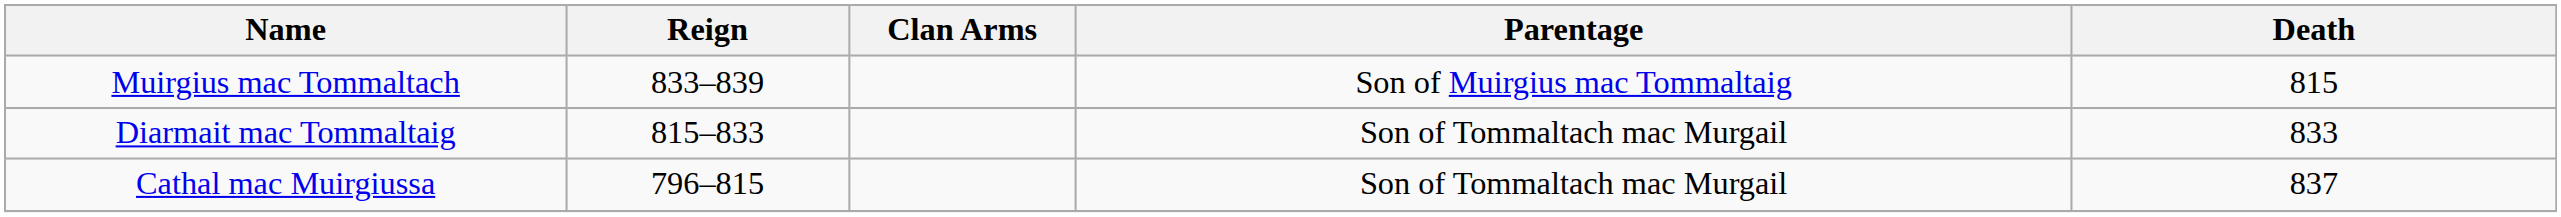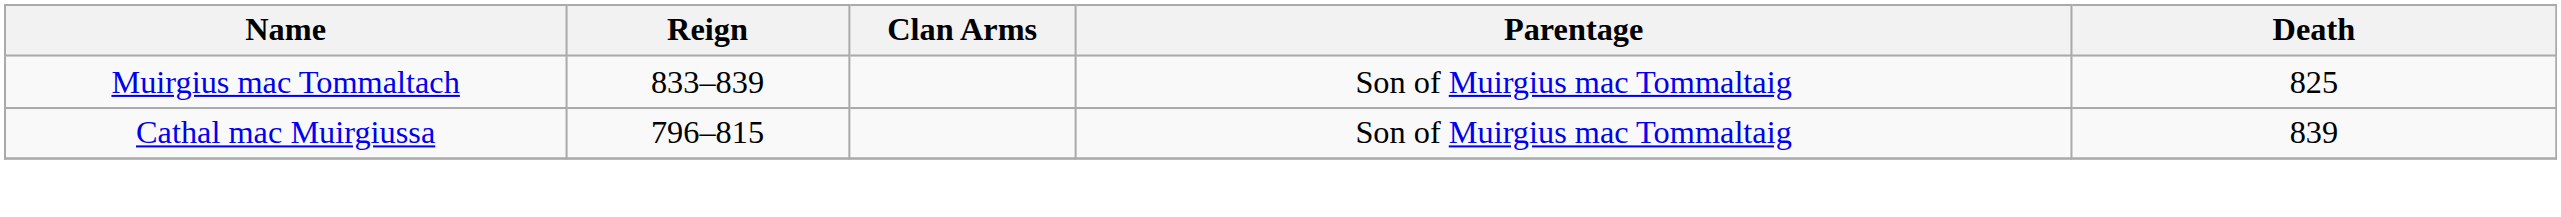Muirgius mac Tommaltach | Death: 815 -> 825
- row: Diarmait mac Tommaltaig | 815–833 | Son of Tommaltach mac Murgail | 833
Cathal mac Muirgiussa | Parentage: Son of Tommaltach mac Murgail -> Son of Muirgius mac Tommaltaig
Cathal mac Muirgiussa | Death: 837 -> 839
